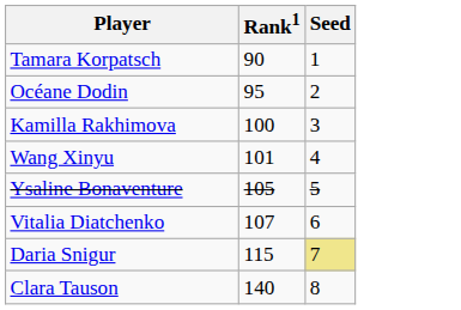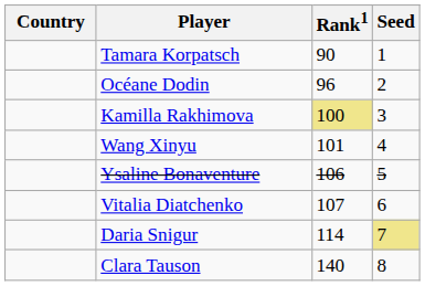+ column: Country
Océane Dodin | Rank1: 95 -> 96
Kamilla Rakhimova | Rank1: no background -> khaki background
Ysaline Bonaventure | Rank1: 105 -> 106
Daria Snigur | Rank1: 115 -> 114
